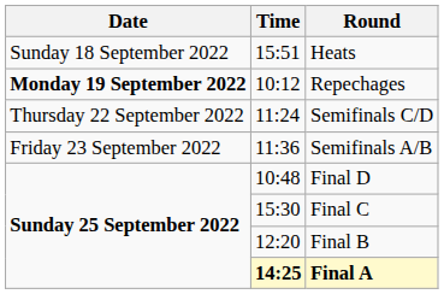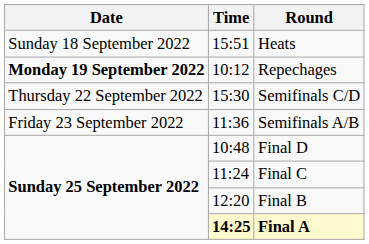Semifinals C/D | Time: 11:24 -> 15:30
Final C | Time: 15:30 -> 11:24
